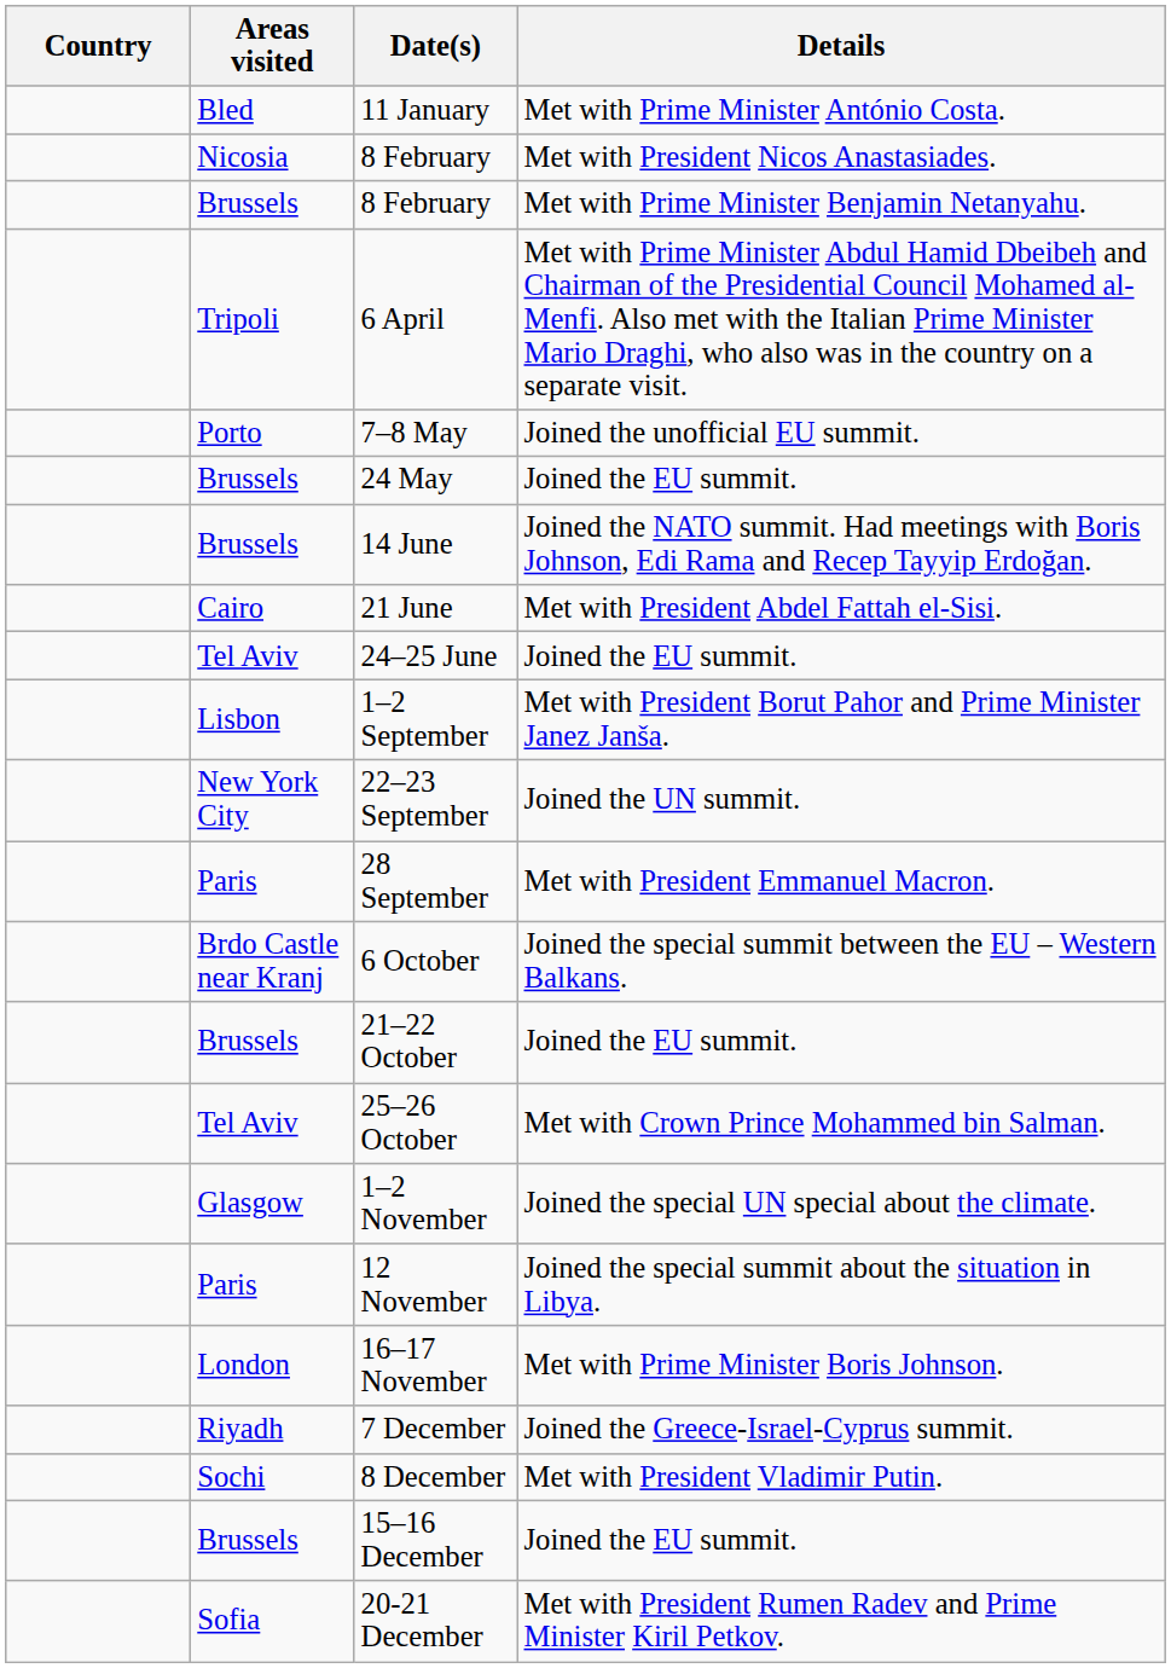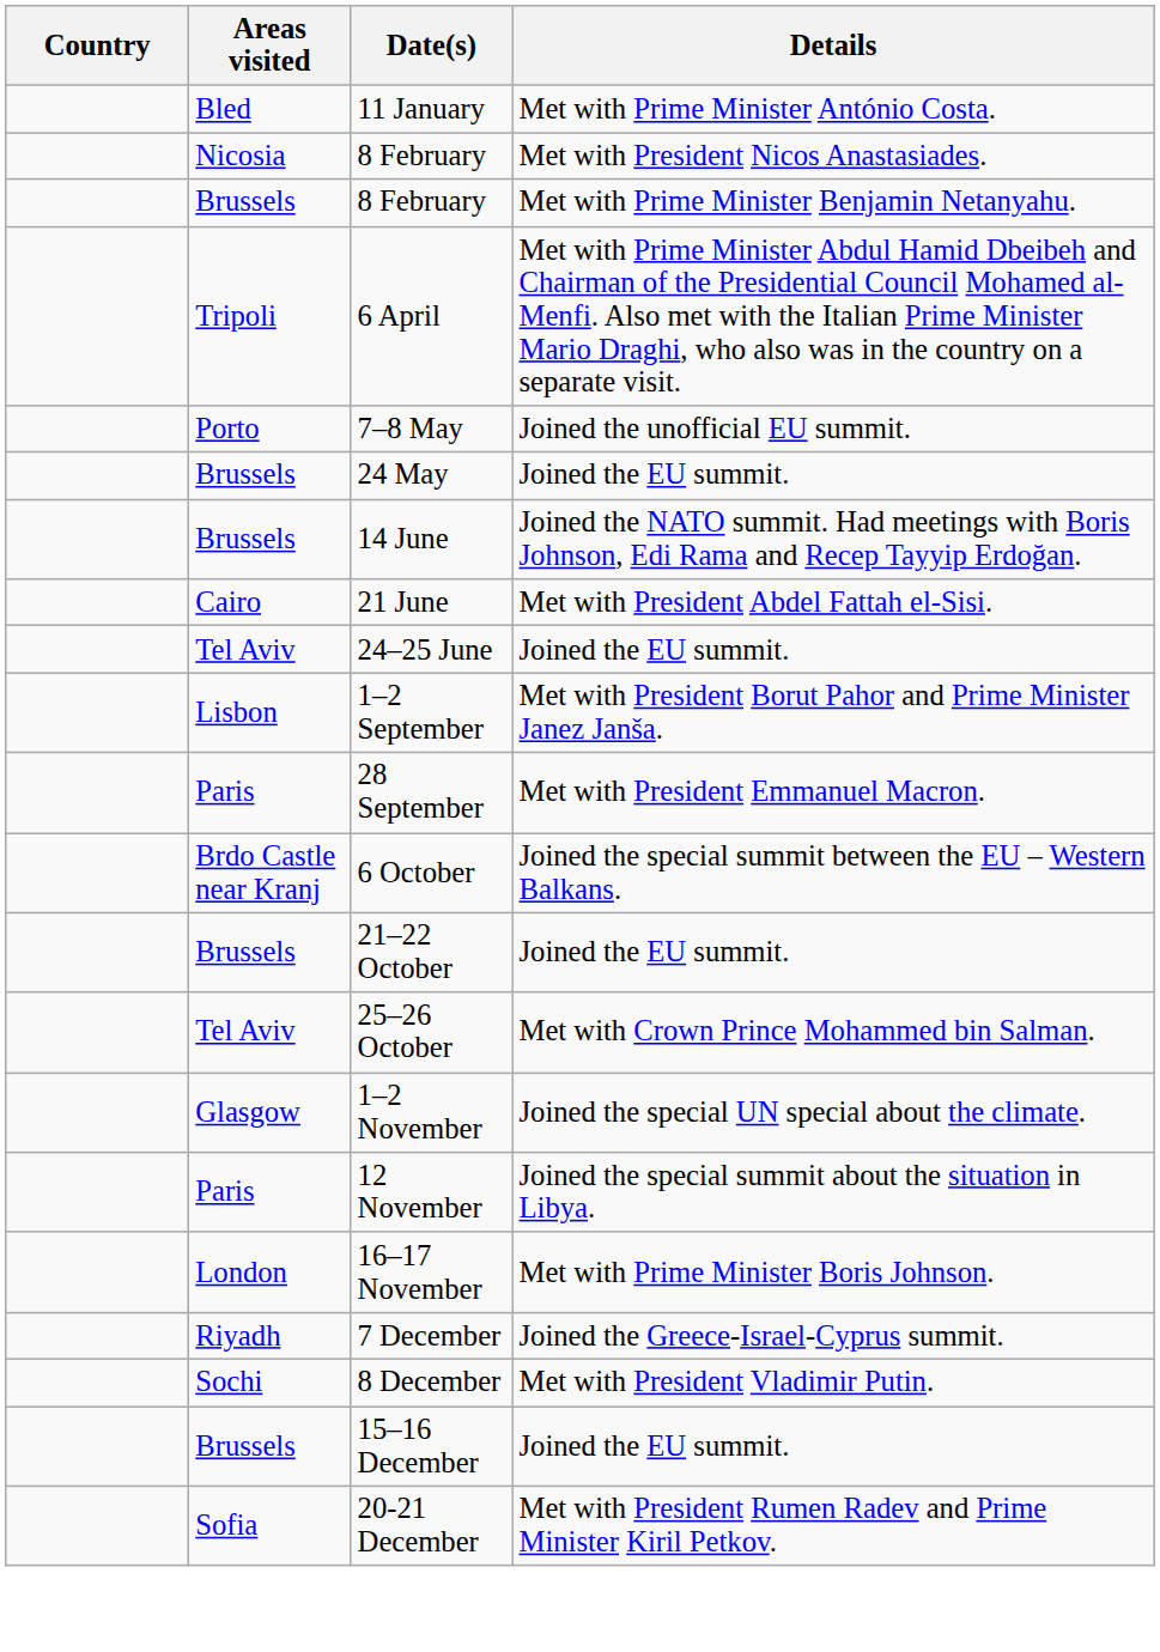- row: New York City | 22–23 September | Joined the UN summit.
